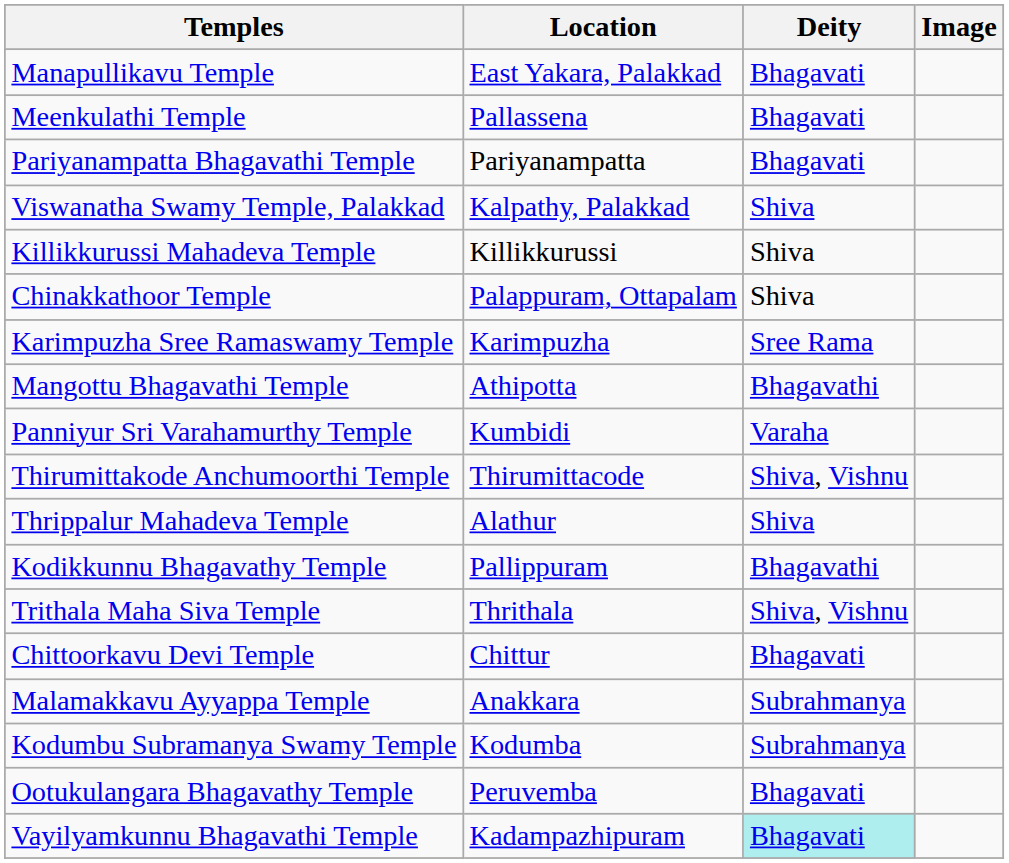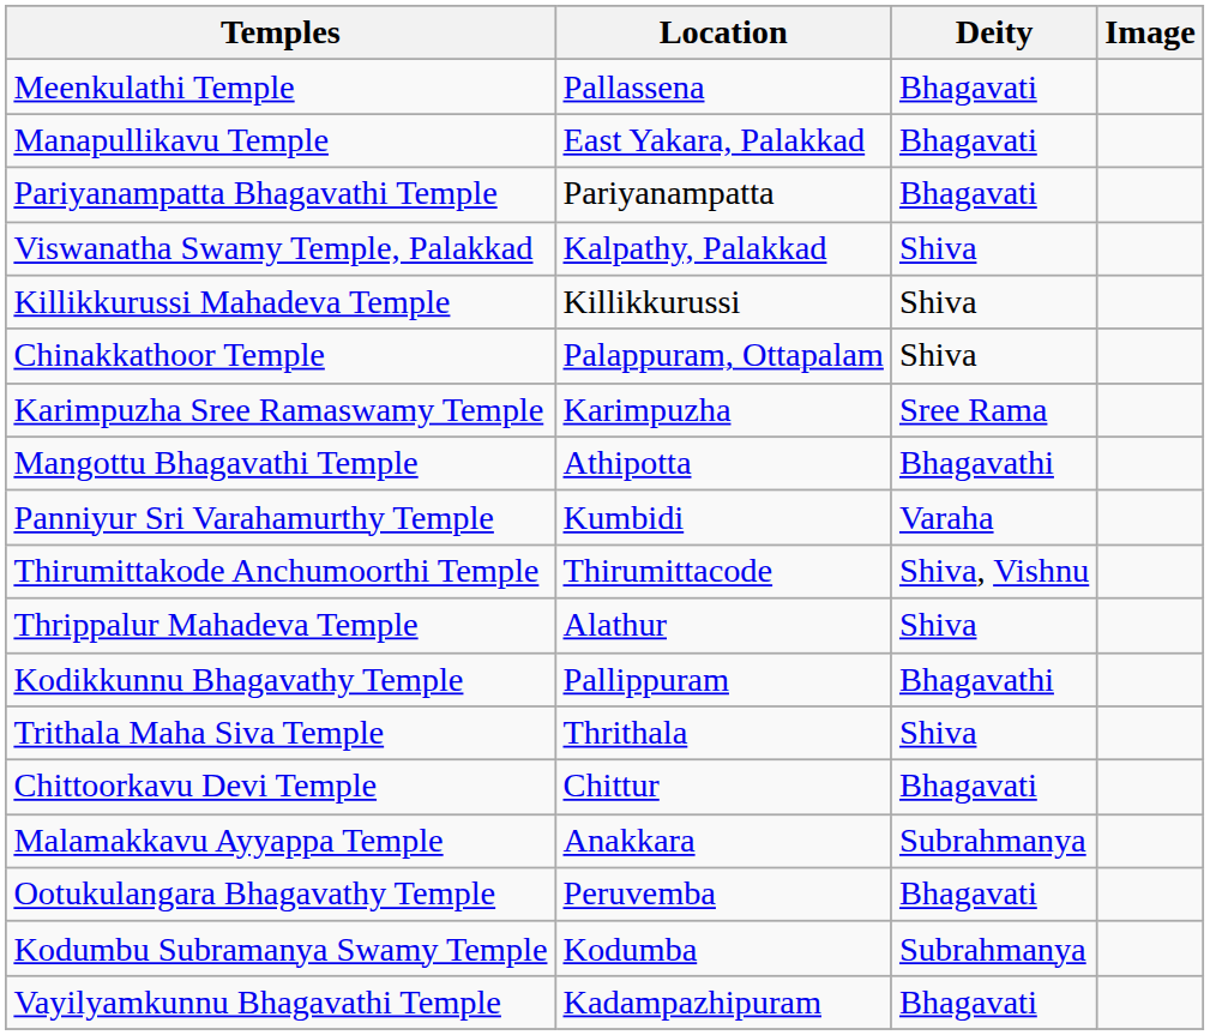rows swapped: Meenkulathi Temple <-> Manapullikavu Temple
Trithala Maha Siva Temple | Deity: Shiva, Vishnu -> Shiva
rows swapped: Ootukulangara Bhagavathy Temple <-> Kodumbu Subramanya Swamy Temple
Vayilyamkunnu Bhagavathi Temple | Deity: paleturquoise background -> no background
